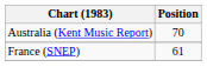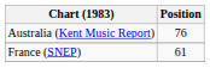Australia (Kent Music Report) | Position: 70 -> 76
